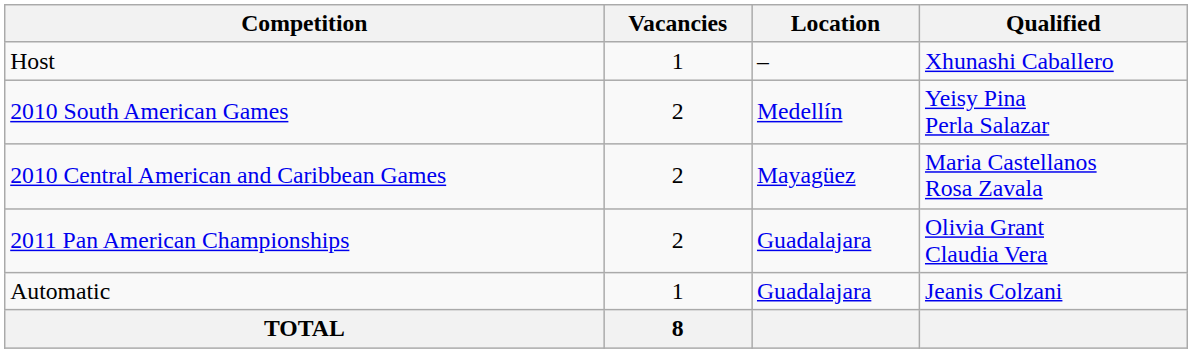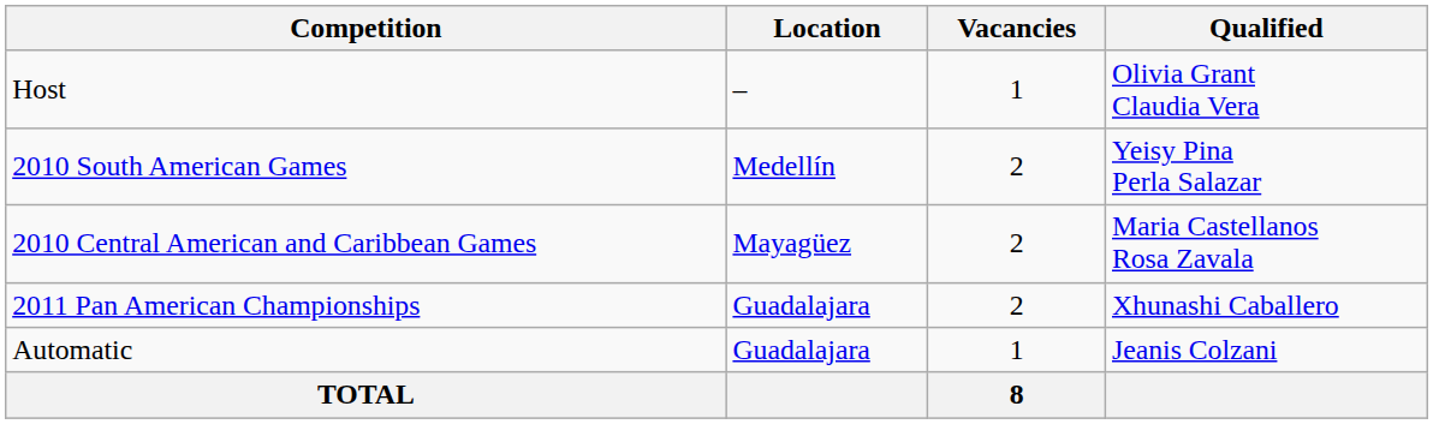columns swapped: Location <-> Vacancies
Host | Qualified: Xhunashi Caballero -> Olivia Grant Claudia Vera
2011 Pan American Championships | Qualified: Olivia Grant Claudia Vera -> Xhunashi Caballero
